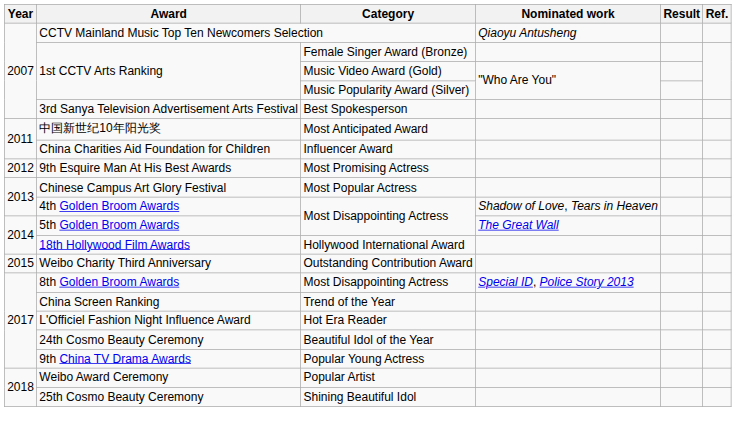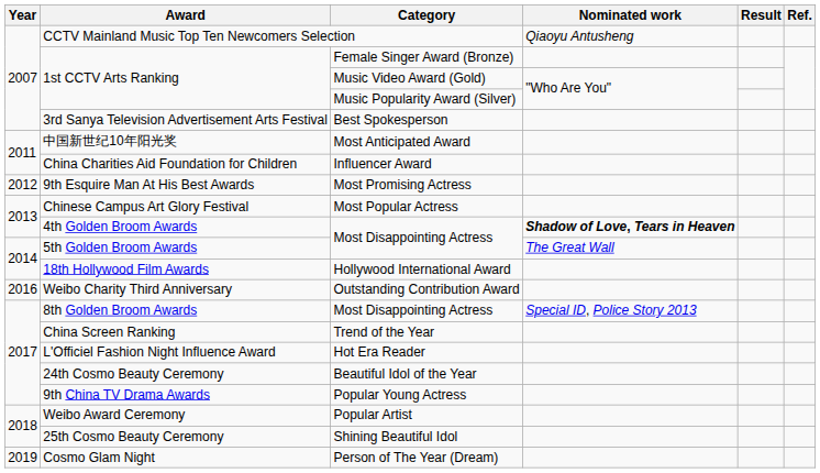4th Golden Broom Awards | Nominated work: normal -> bold
Weibo Charity Third Anniversary | Year: 2015 -> 2016
+ row: 2019 | Cosmo Glam Night | Person of The Year (Dream)
